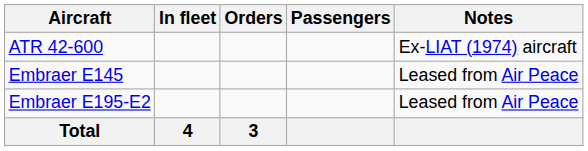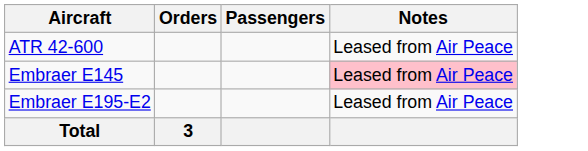- column: In fleet | 4
ATR 42-600 | Notes: Ex-LIAT (1974) aircraft -> Leased from Air Peace
Embraer E145 | Notes: no background -> pink background
